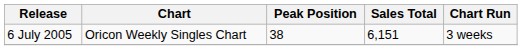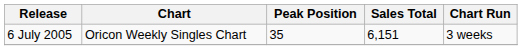6 July 2005 | Peak Position: 38 -> 35
